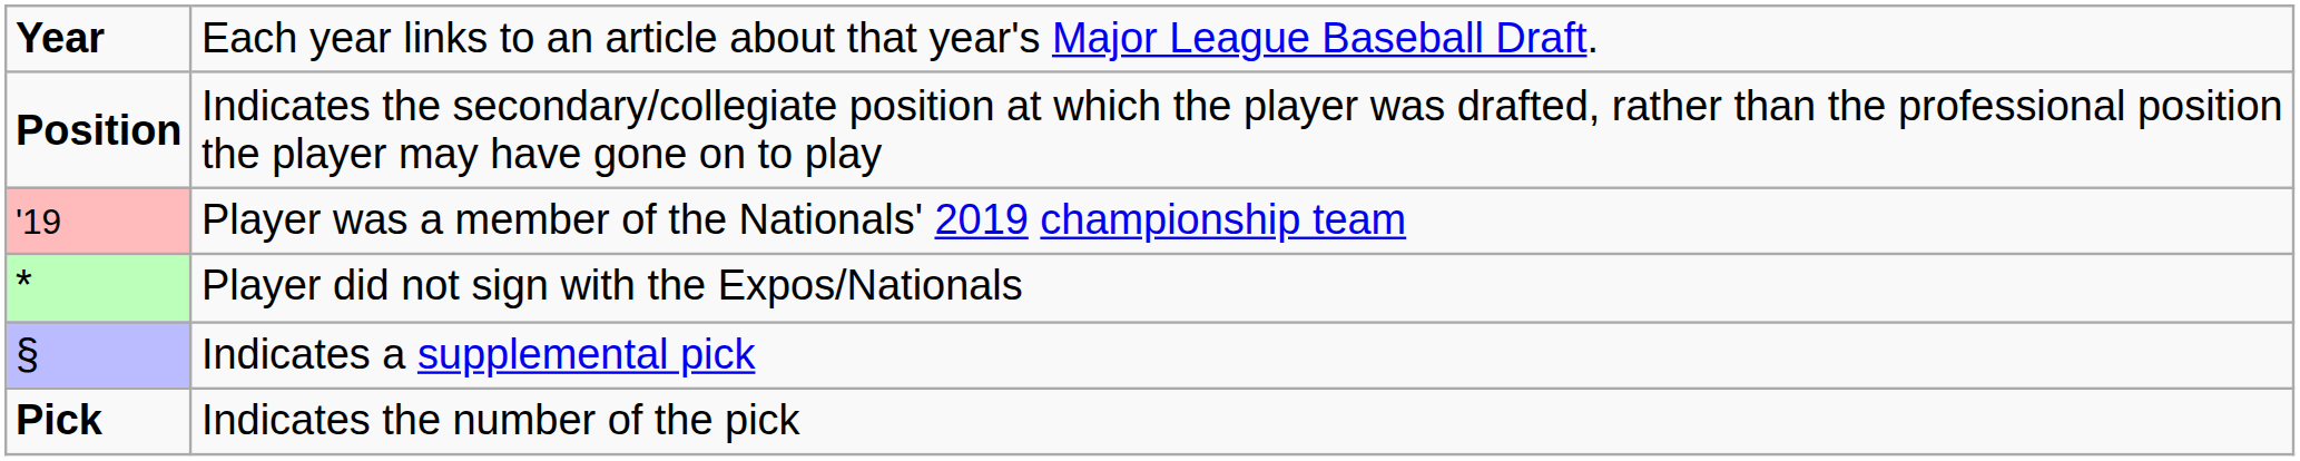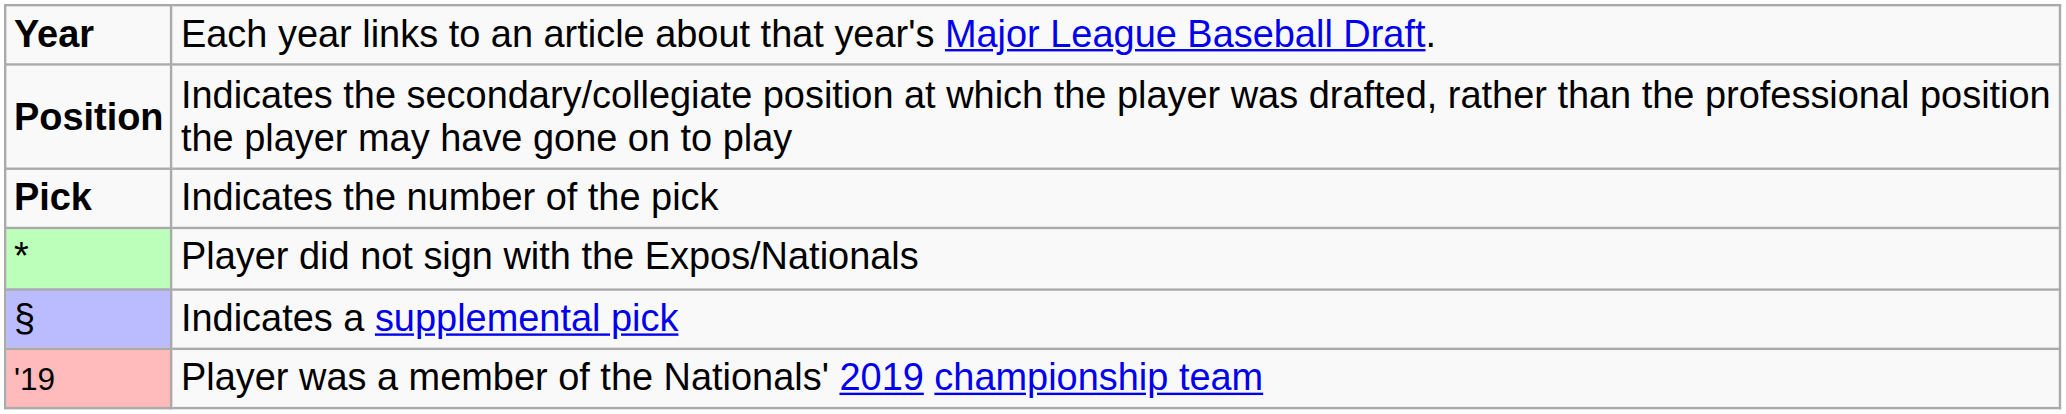rows swapped: Indicates the number of the pick <-> Player was a member of the Nationals' 2019 championship team
